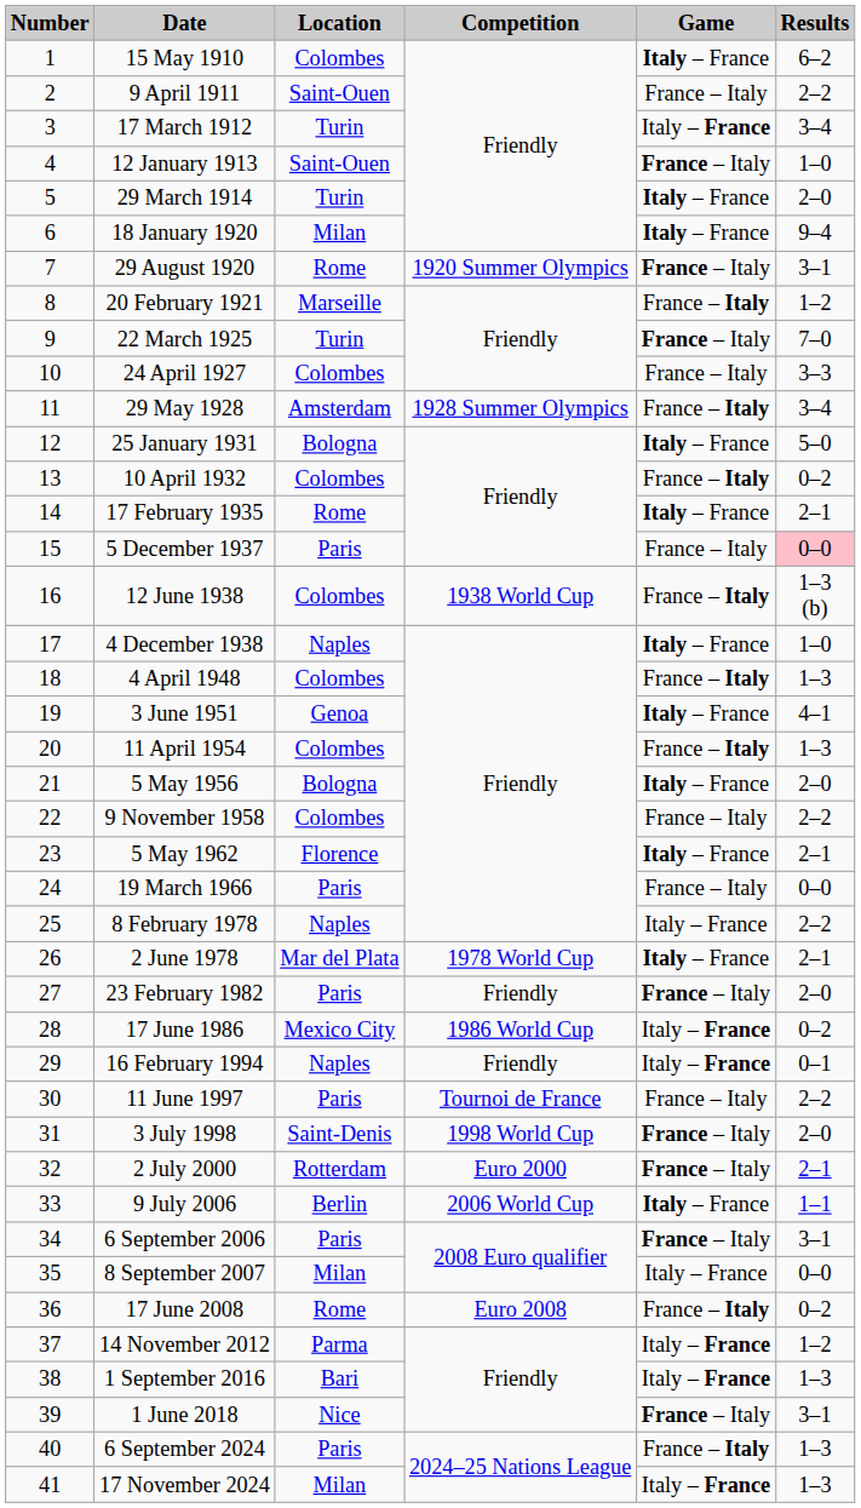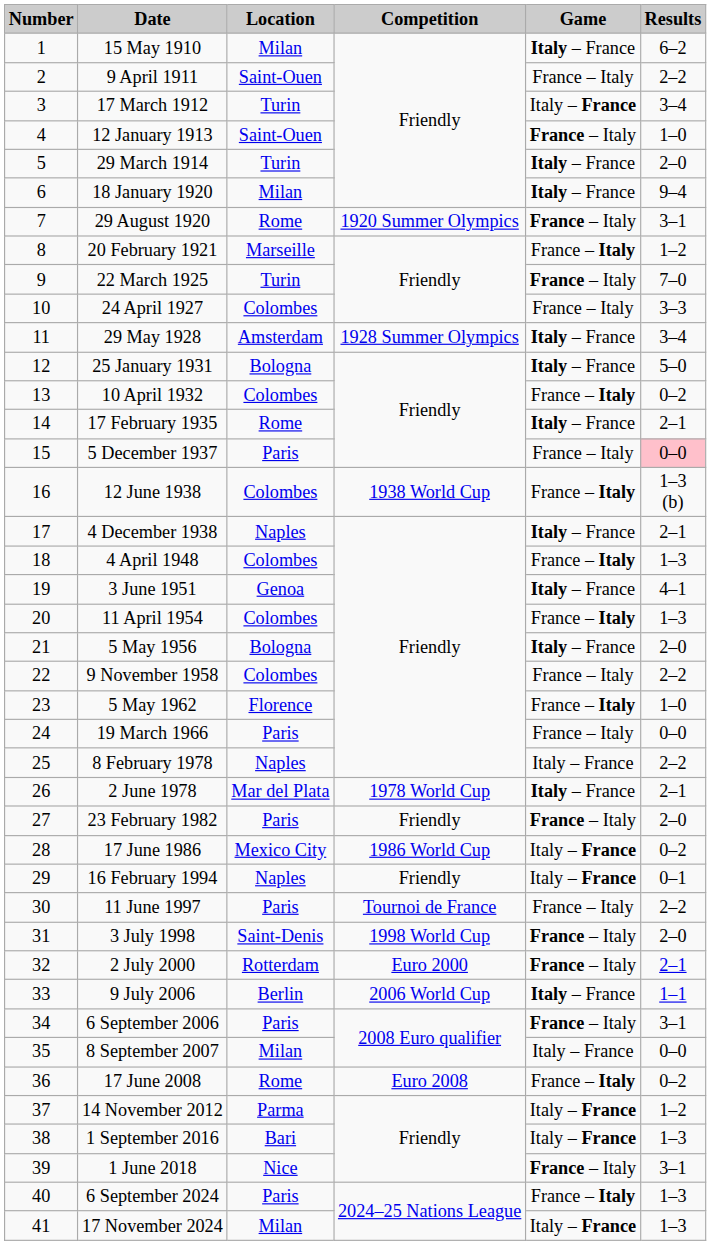15 May 1910 | Location: Colombes -> Milan
29 May 1928 | Game: France – Italy -> Italy – France
4 December 1938 | Results: 1–0 -> 2–1
5 May 1962 | Game: Italy – France -> France – Italy
5 May 1962 | Results: 2–1 -> 1–0
